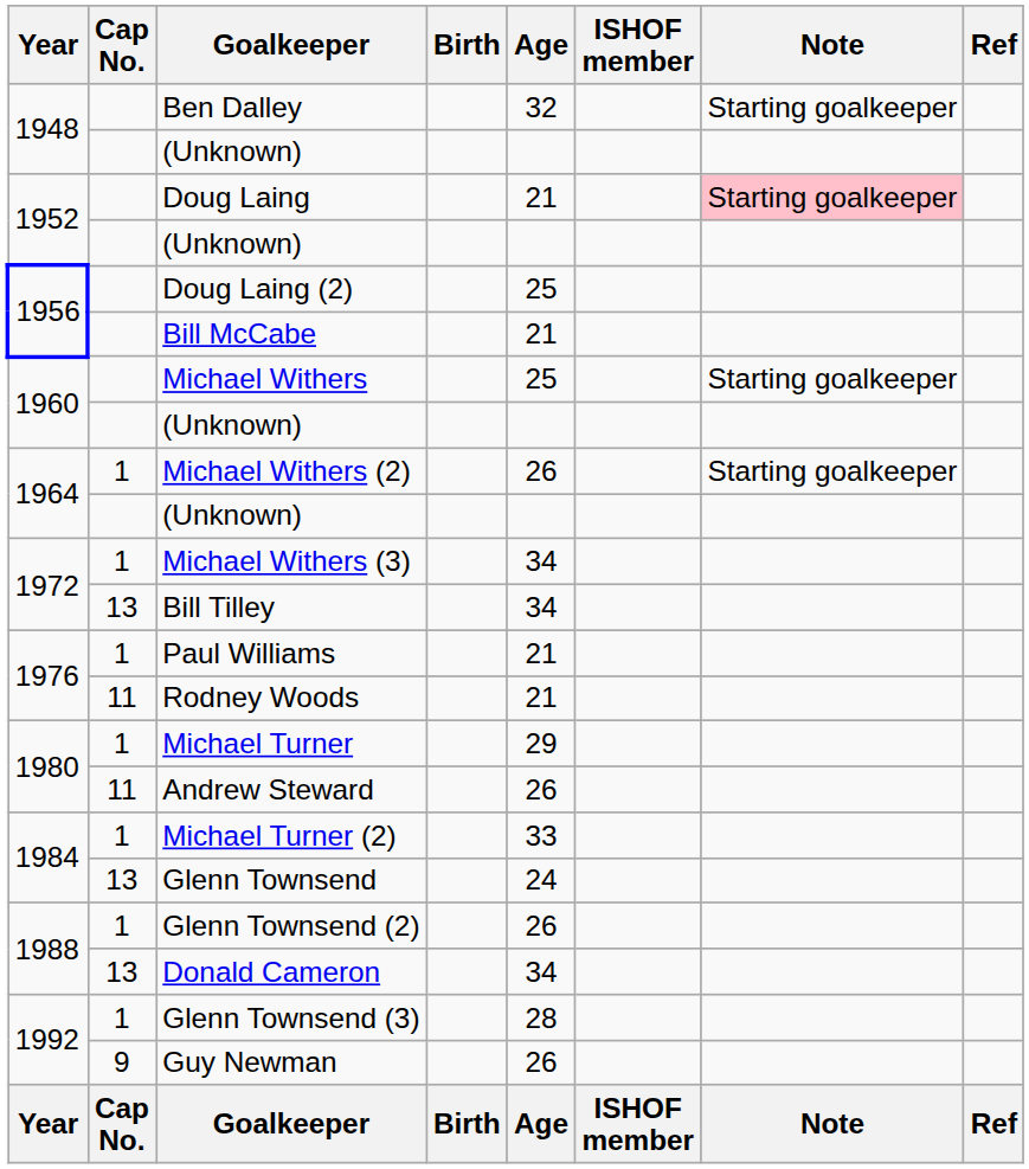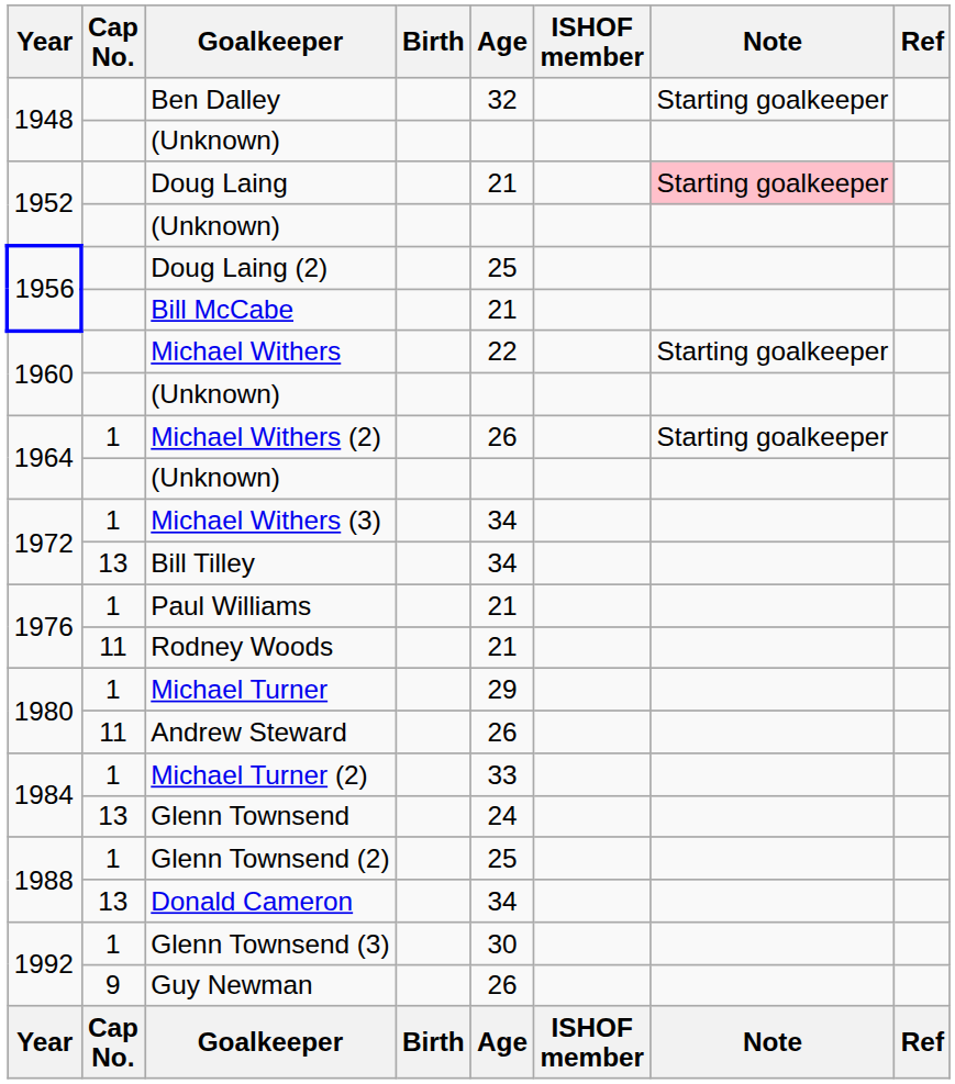Michael Withers | Age: 25 -> 22
Glenn Townsend (2) | Age: 26 -> 25
Glenn Townsend (3) | Age: 28 -> 30
